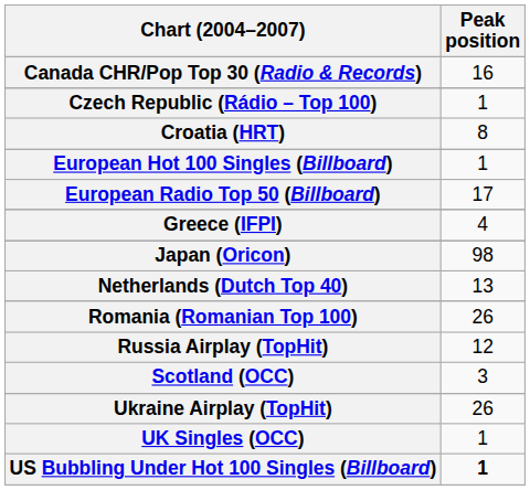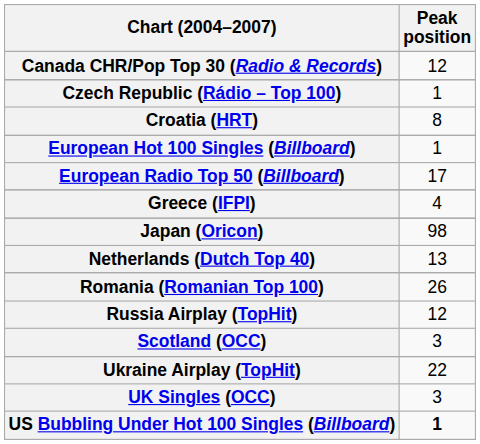Canada CHR/Pop Top 30 (Radio & Records) | Peak position: 16 -> 12
Ukraine Airplay (TopHit) | Peak position: 26 -> 22
UK Singles (OCC) | Peak position: 1 -> 3
